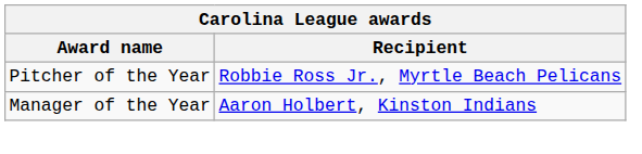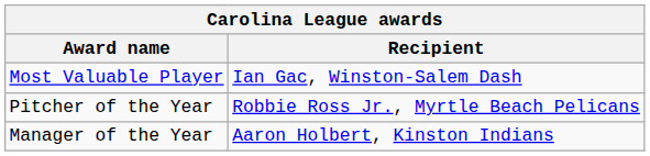+ row: Most Valuable Player | Ian Gac, Winston-Salem Dash
